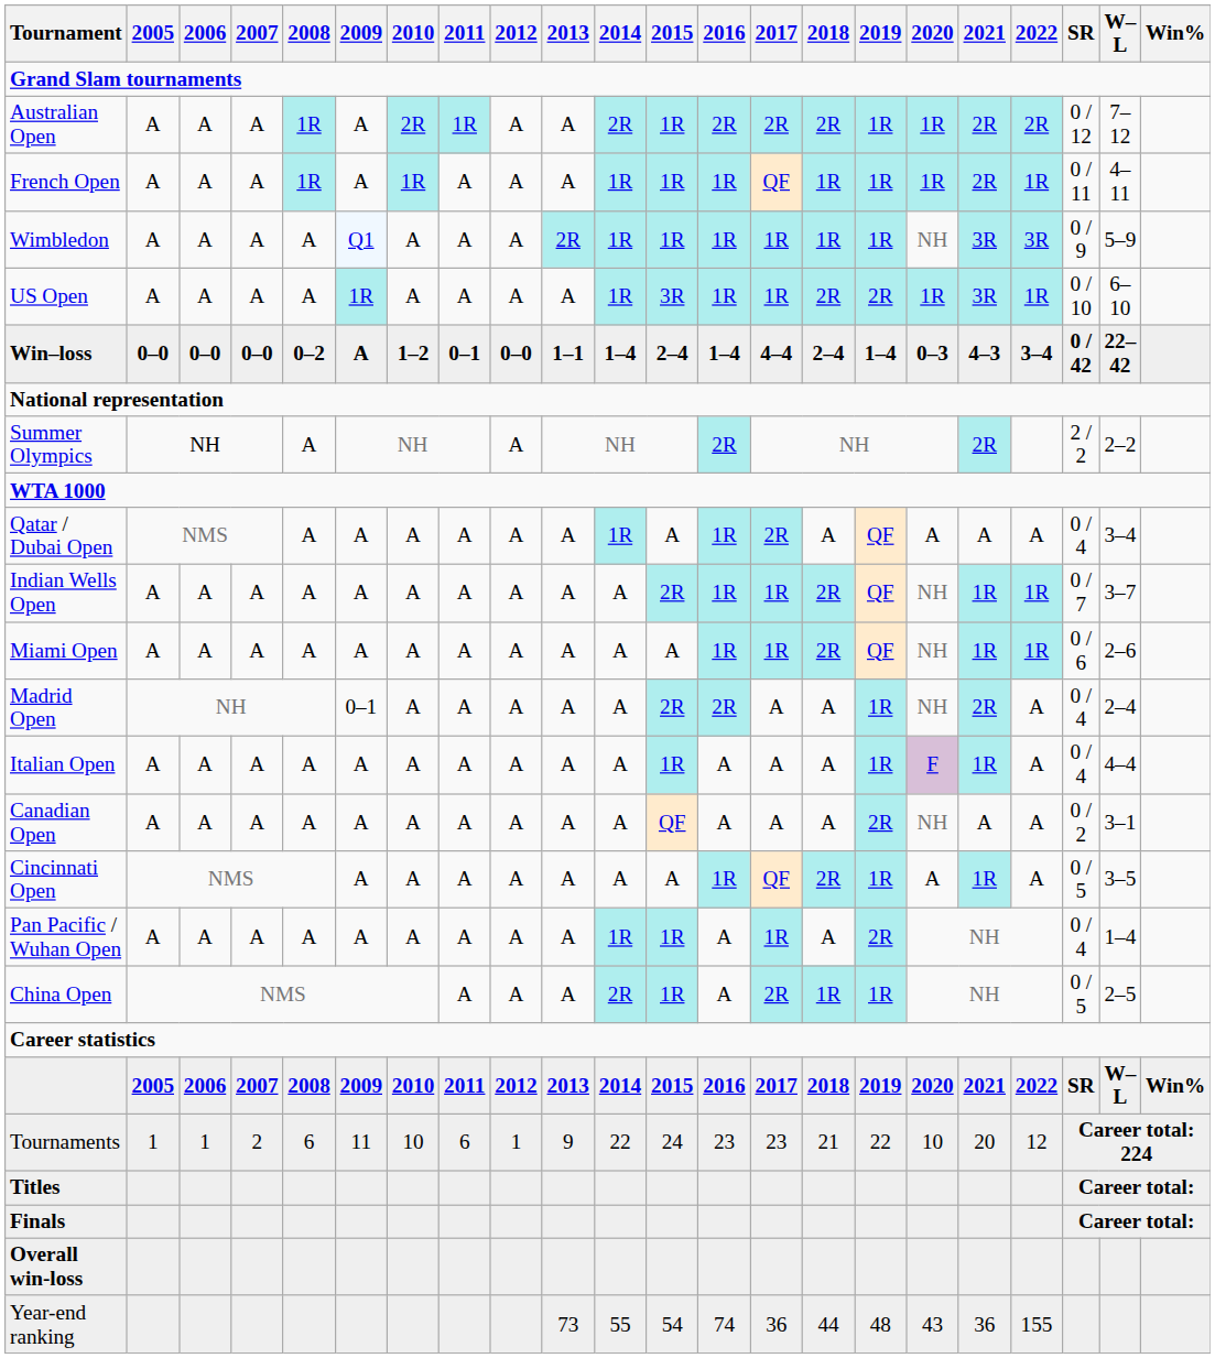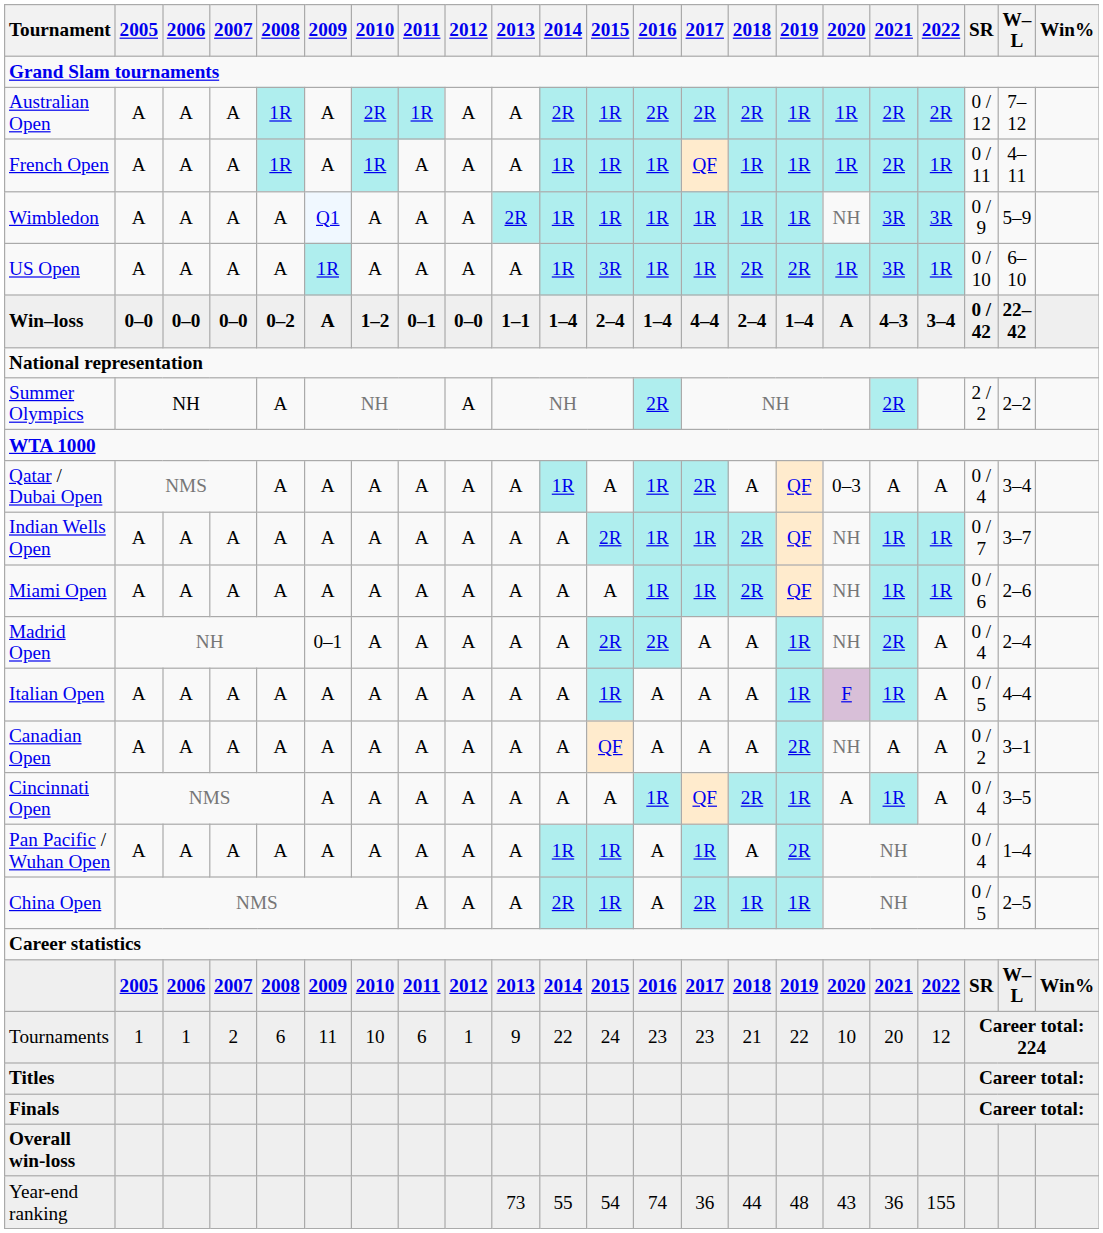Win–loss | 2020: 0–3 -> A
Qatar / Dubai Open | 2020: A -> 0–3
Italian Open | SR: 0 / 4 -> 0 / 5
Cincinnati Open | SR: 0 / 5 -> 0 / 4
